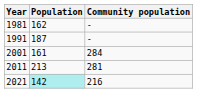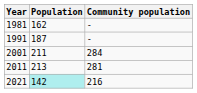2001 | Population: 161 -> 211
